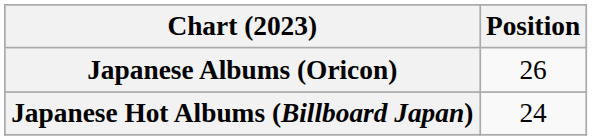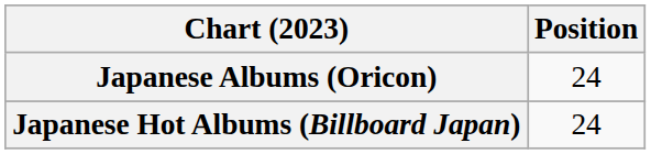Japanese Albums (Oricon) | Position: 26 -> 24
